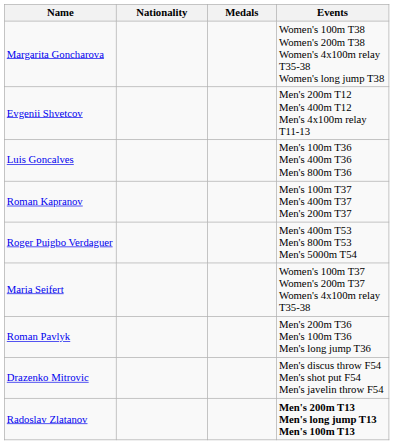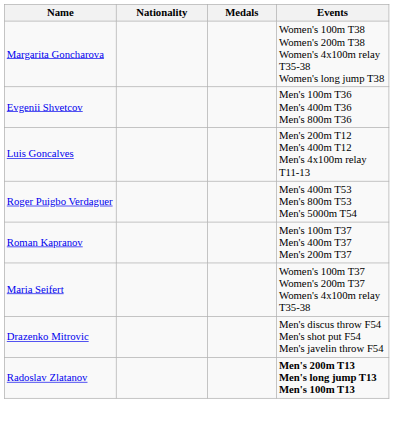Evgenii Shvetcov | Events: Men's 200m T12 Men's 400m T12 Men's 4x100m relay T11-13 -> Men's 100m T36 Men's 400m T36 Men's 800m T36
Luis Goncalves | Events: Men's 100m T36 Men's 400m T36 Men's 800m T36 -> Men's 200m T12 Men's 400m T12 Men's 4x100m relay T11-13
rows swapped: Roman Kapranov <-> Roger Puigbo Verdaguer
- row: Roman Pavlyk | Men's 200m T36 Men's 100m T36 Men's long jump T36
